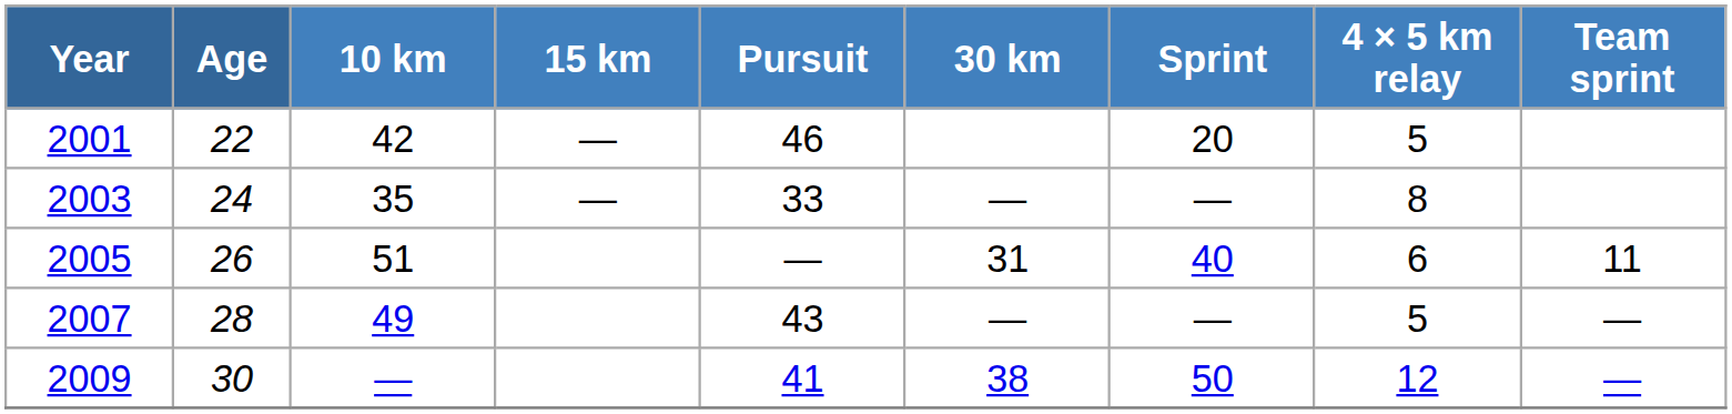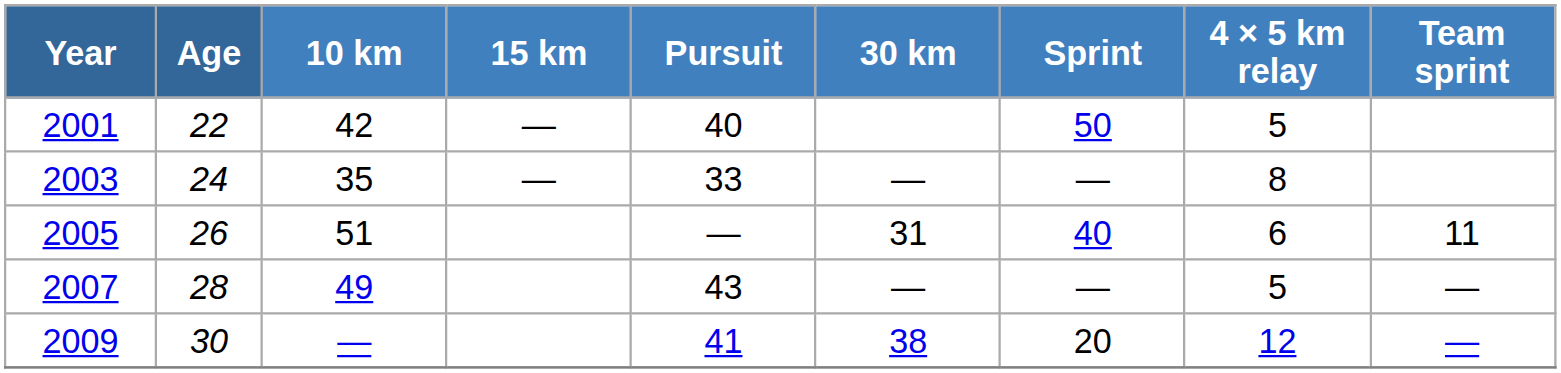2001 | Pursuit: 46 -> 40
2001 | Sprint: 20 -> 50
2009 | Sprint: 50 -> 20
